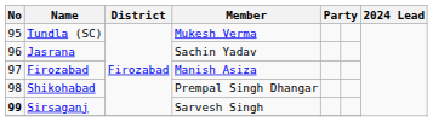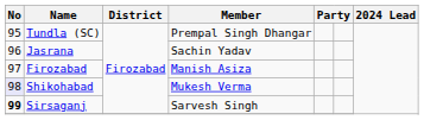Tundla (SC) | Member: Mukesh Verma -> Prempal Singh Dhangar
Shikohabad | No: no background -> lavender background
Shikohabad | Member: Prempal Singh Dhangar -> Mukesh Verma
